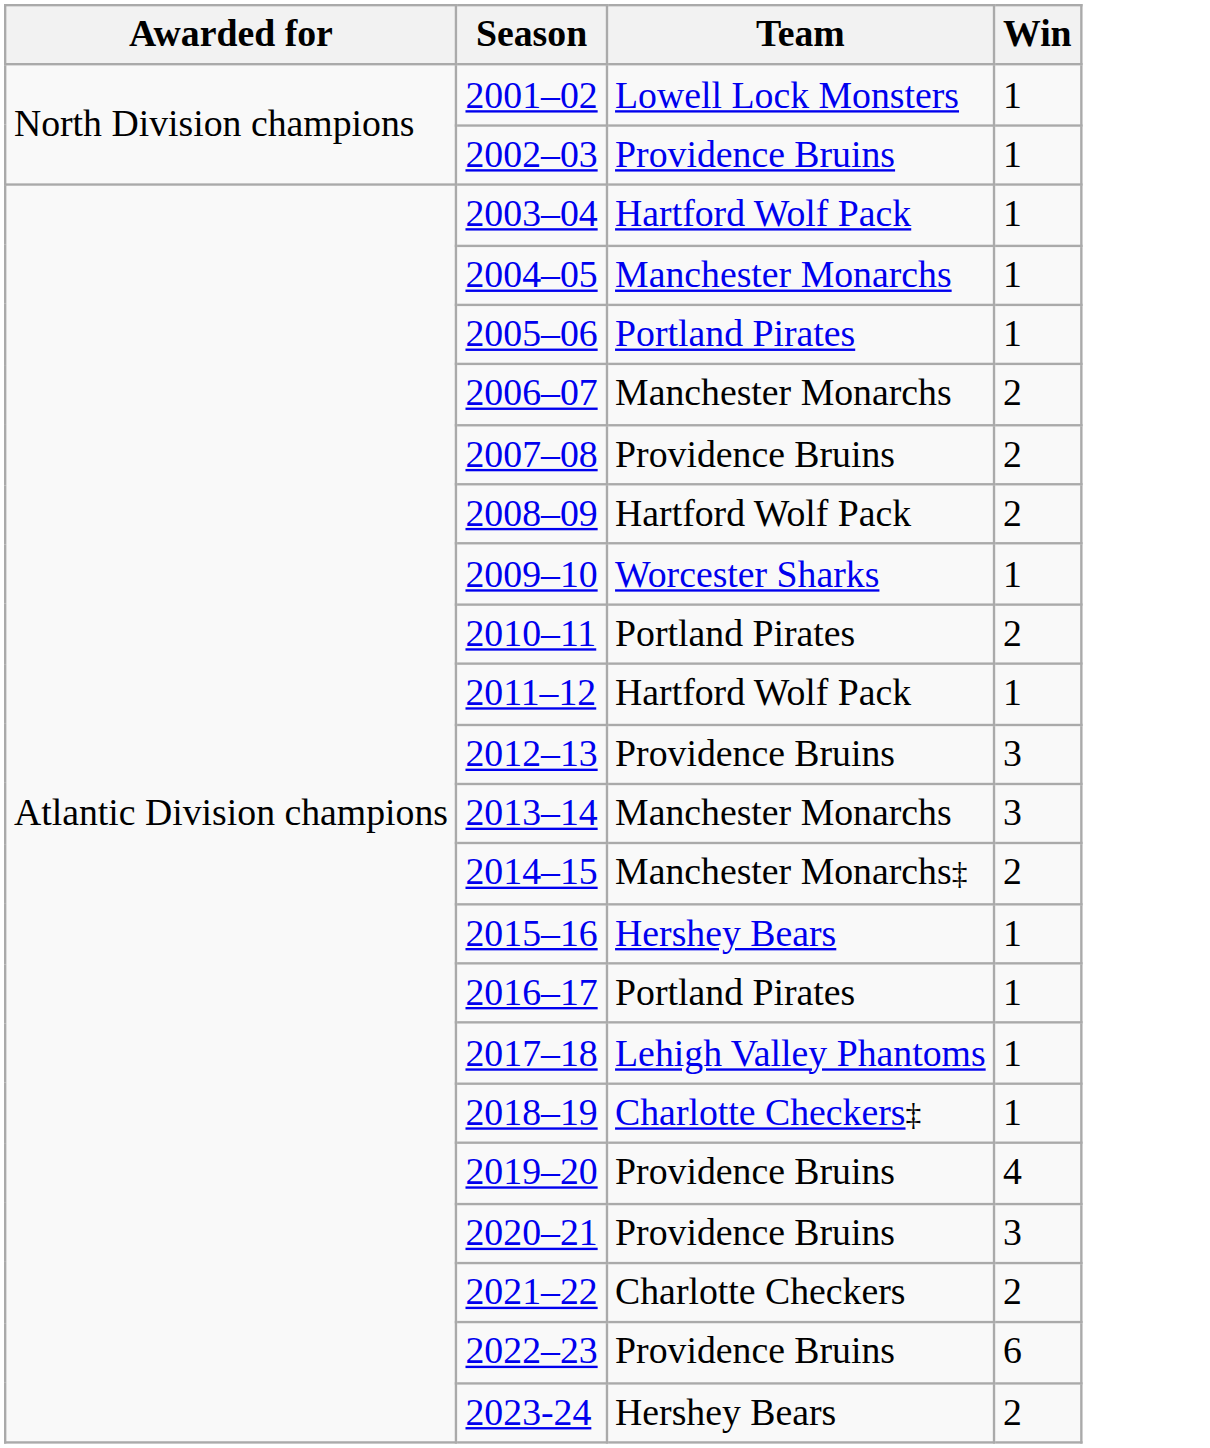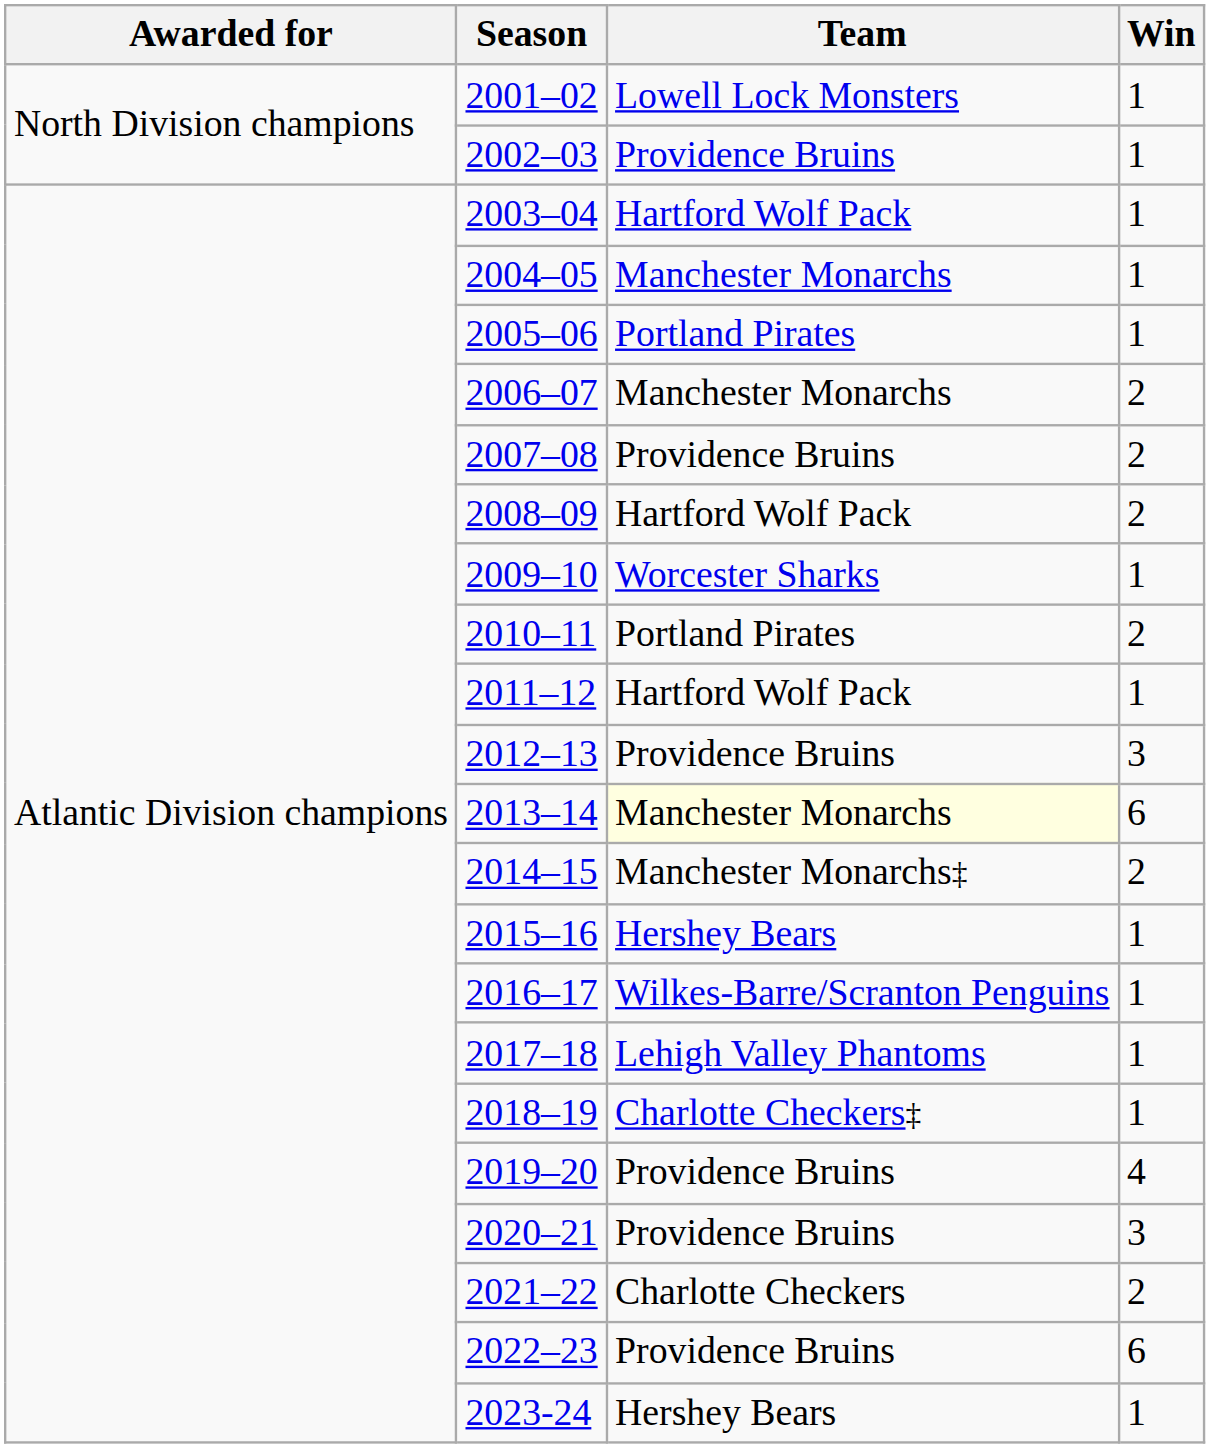2013–14 | Team: no background -> lightyellow background
2013–14 | Win: 3 -> 6
2016–17 | Team: Portland Pirates -> Wilkes-Barre/Scranton Penguins
2023-24 | Win: 2 -> 1
